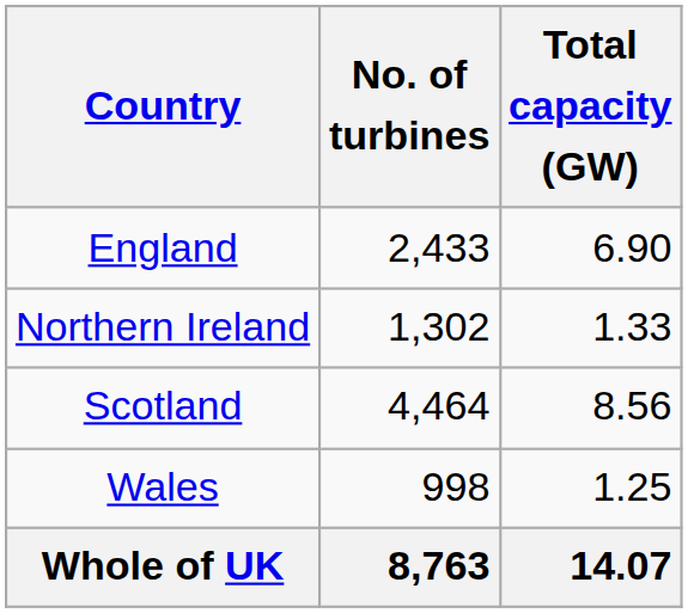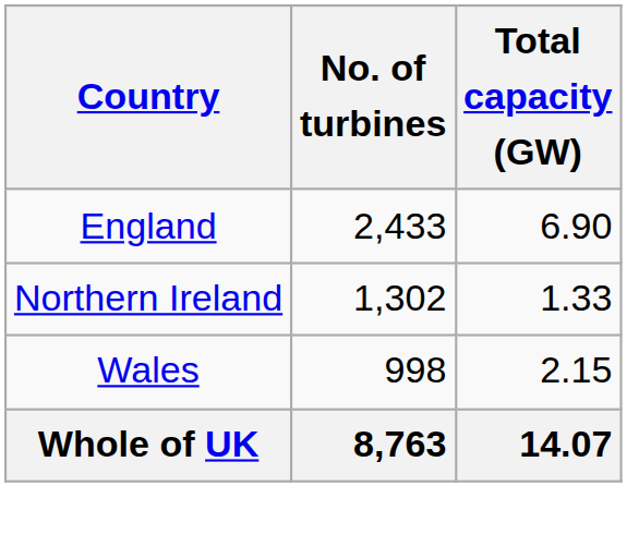- row: Scotland | 4,464 | 8.56
Wales | Total capacity (GW): 1.25 -> 2.15
